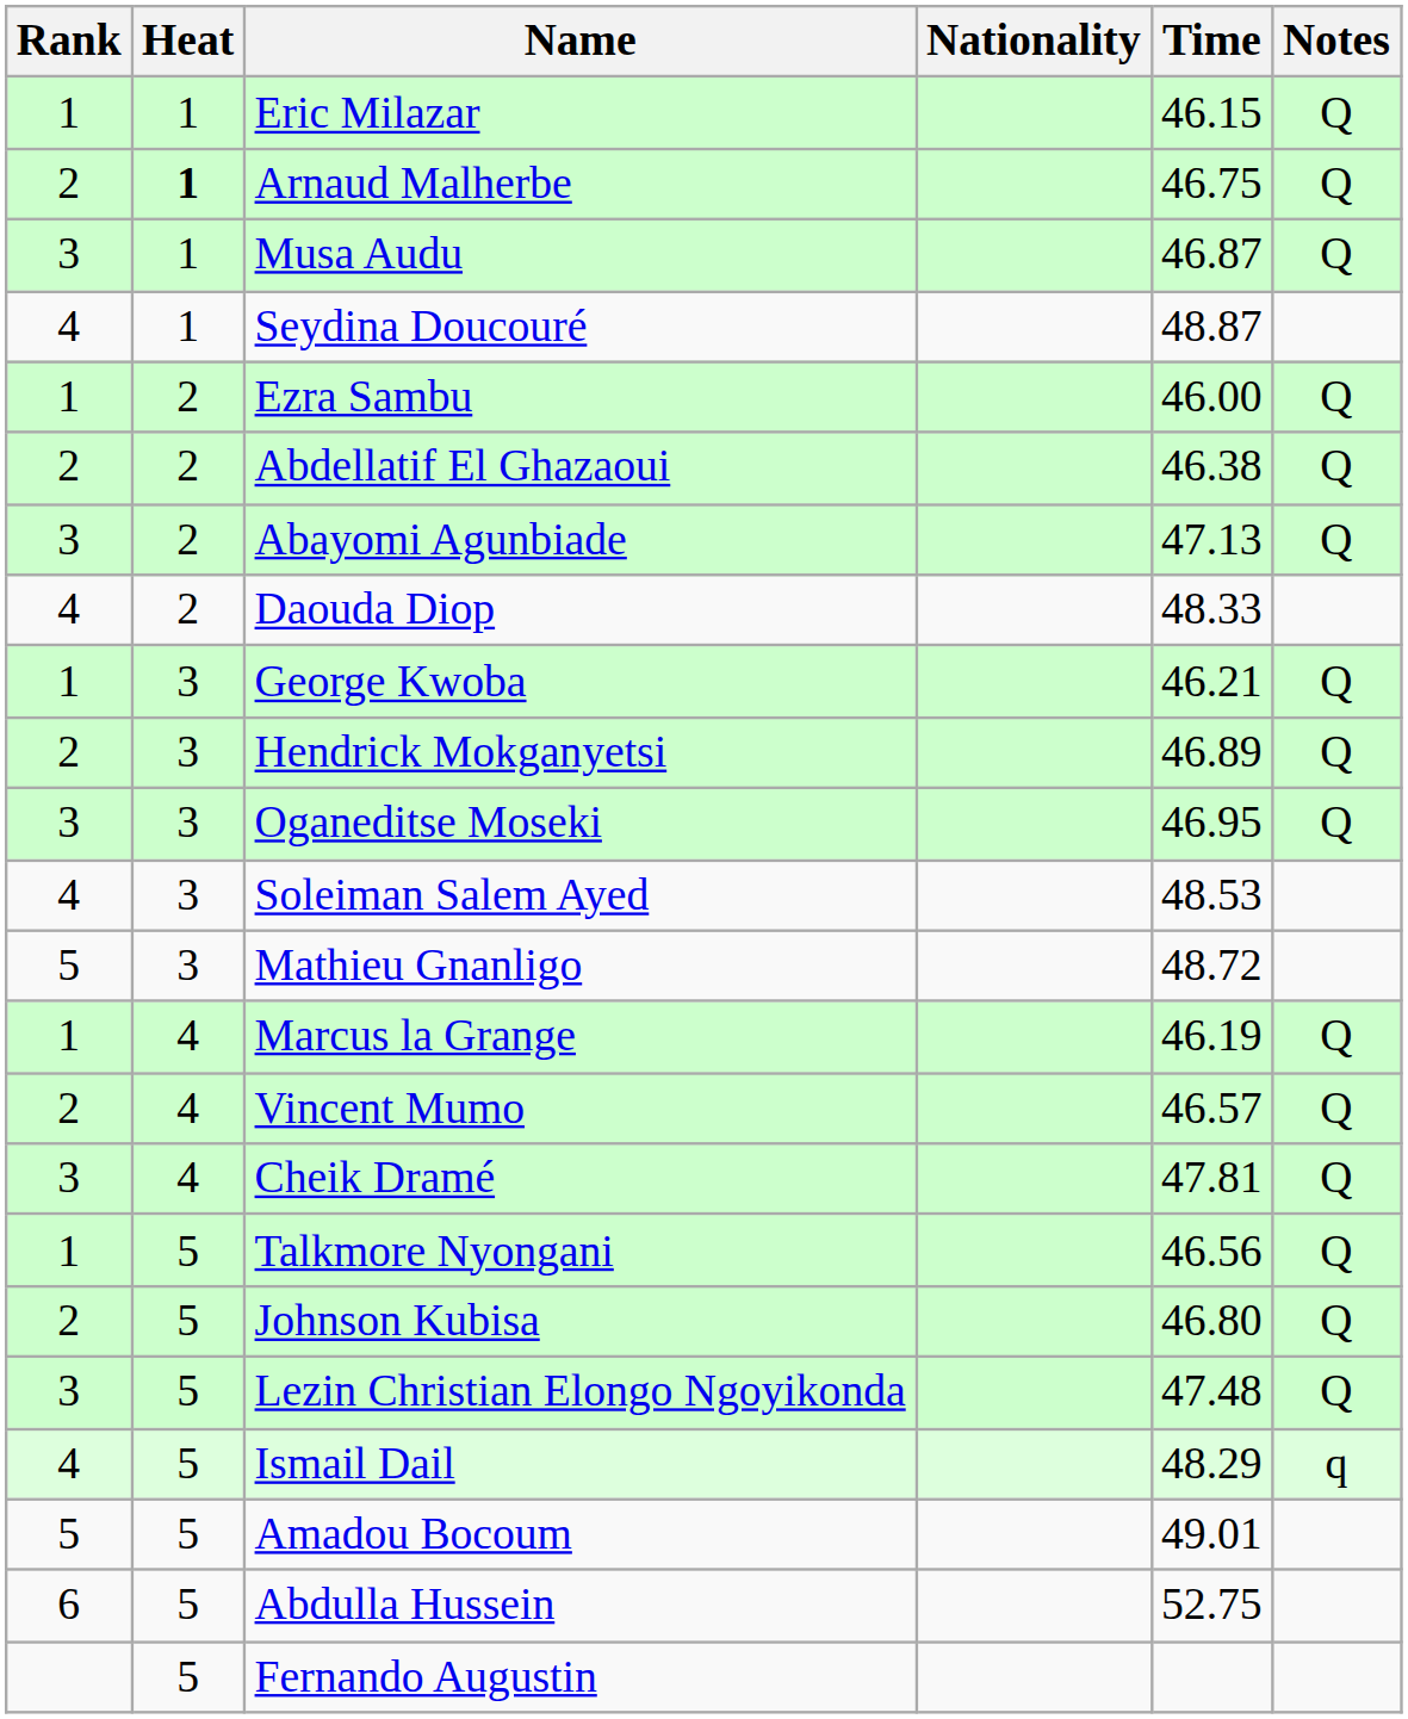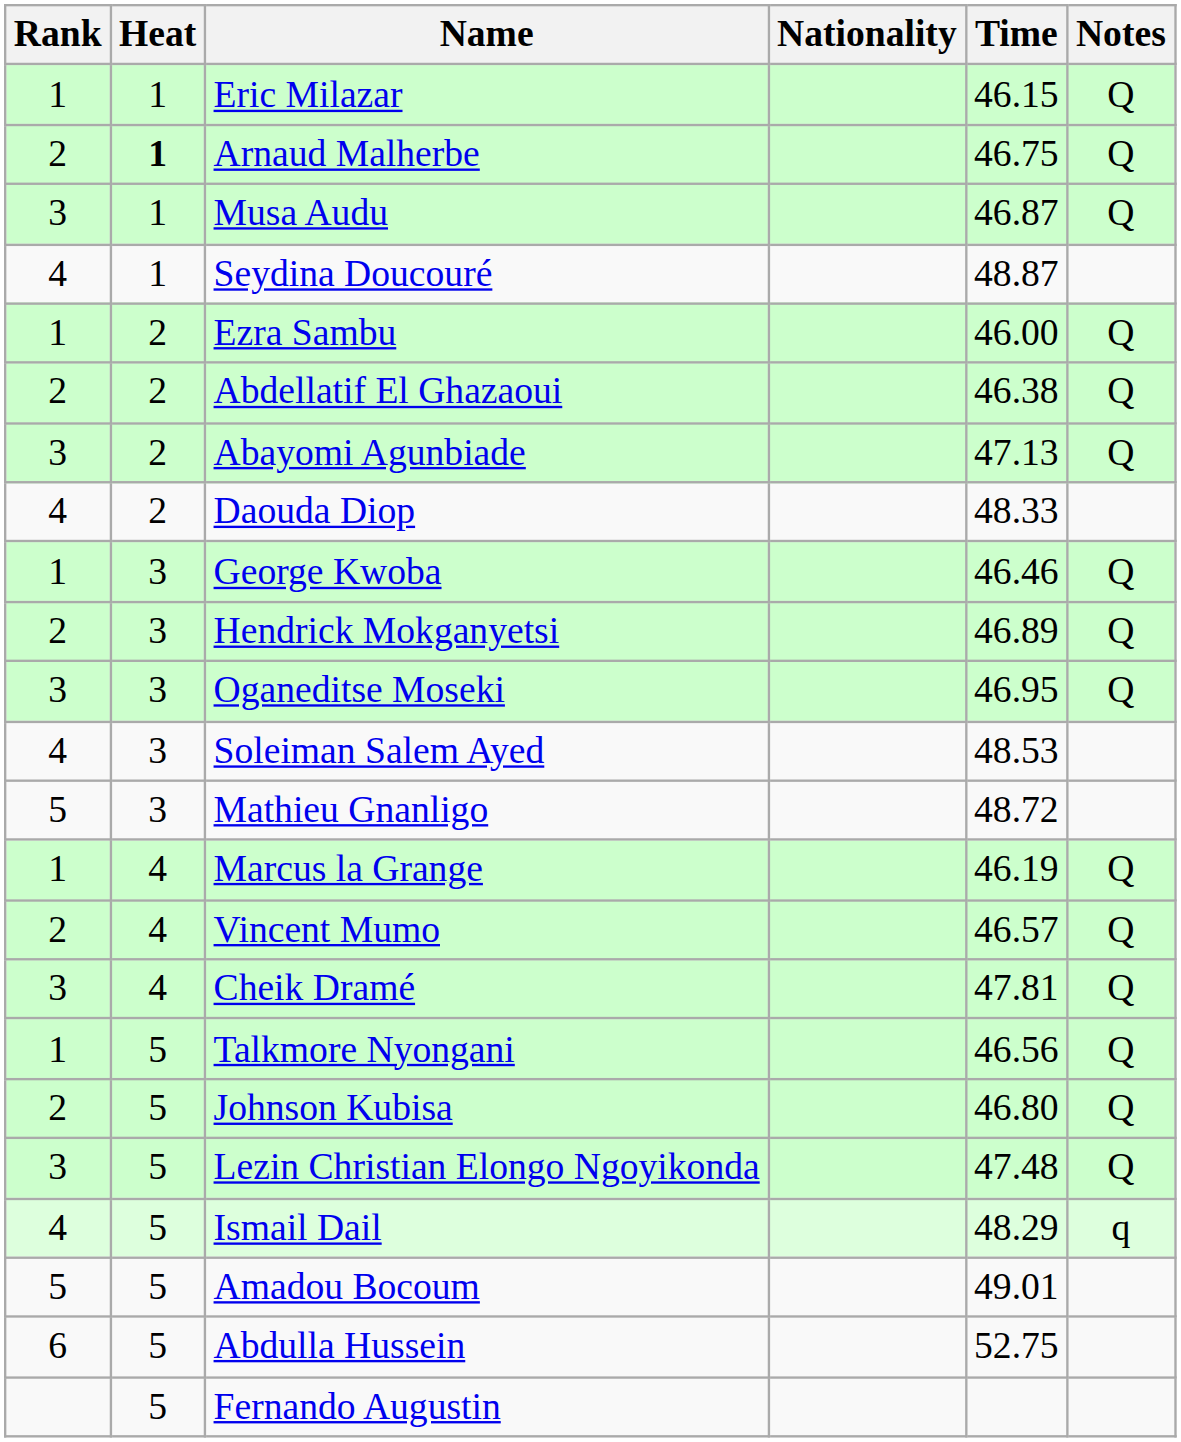George Kwoba | Time: 46.21 -> 46.46
